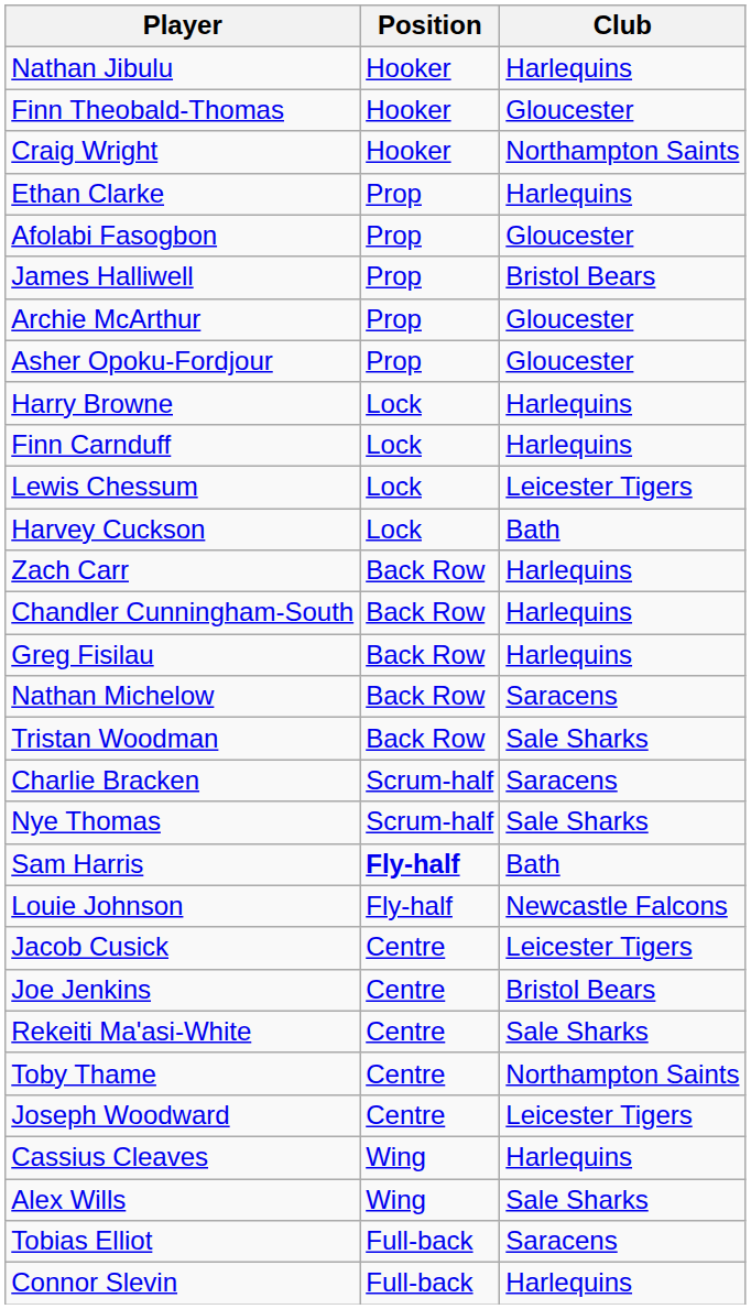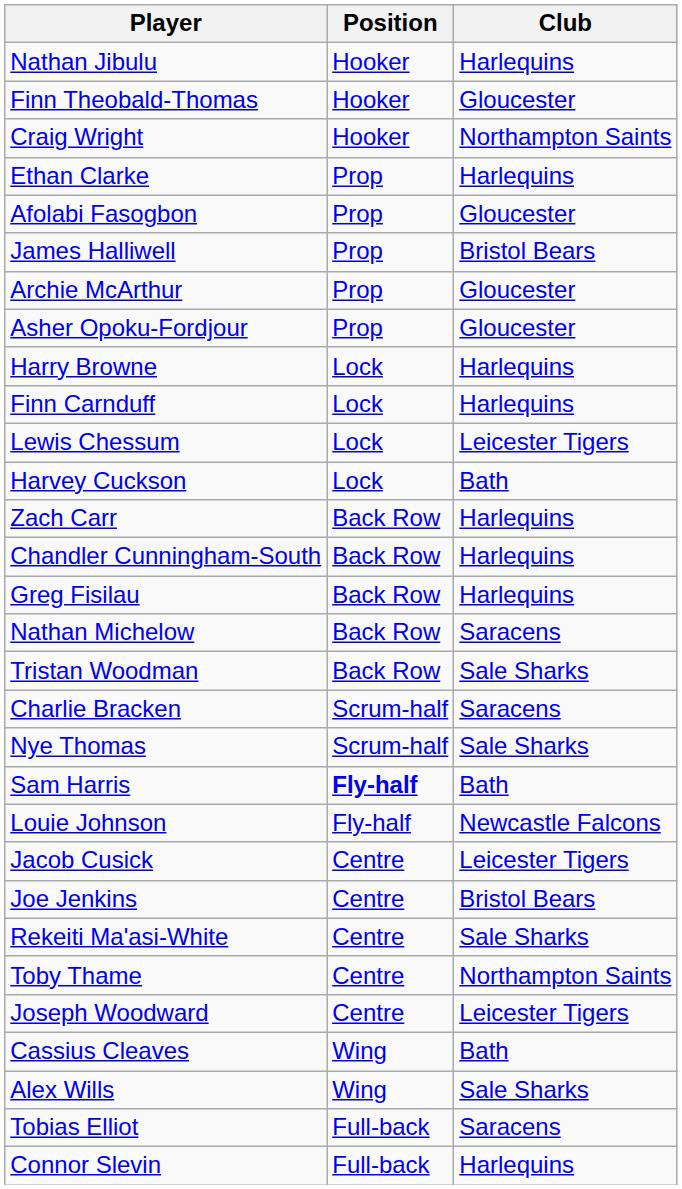Cassius Cleaves | Club: Harlequins -> Bath
